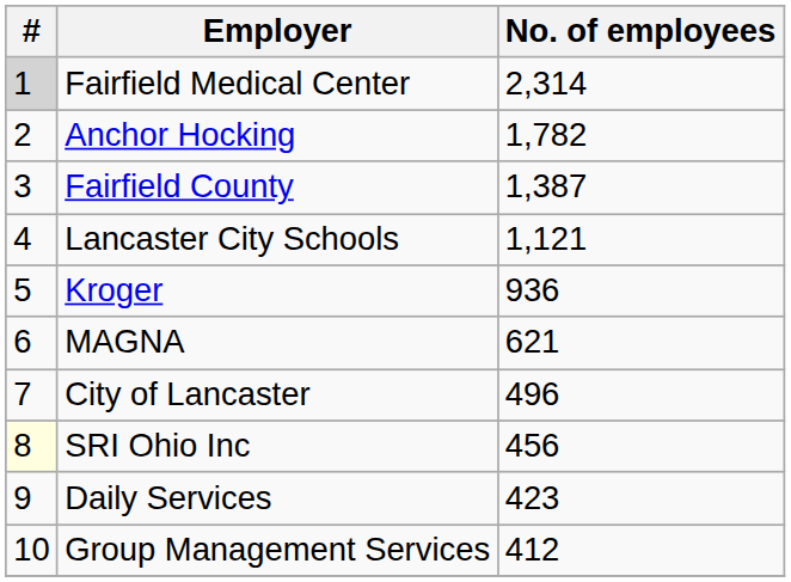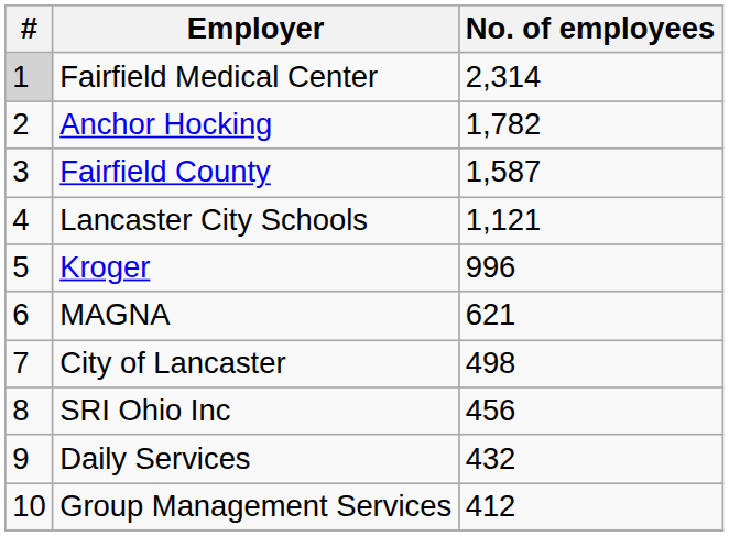Fairfield County | No. of employees: 1,387 -> 1,587
Kroger | No. of employees: 936 -> 996
City of Lancaster | No. of employees: 496 -> 498
SRI Ohio Inc | #: lightyellow background -> no background
Daily Services | No. of employees: 423 -> 432
